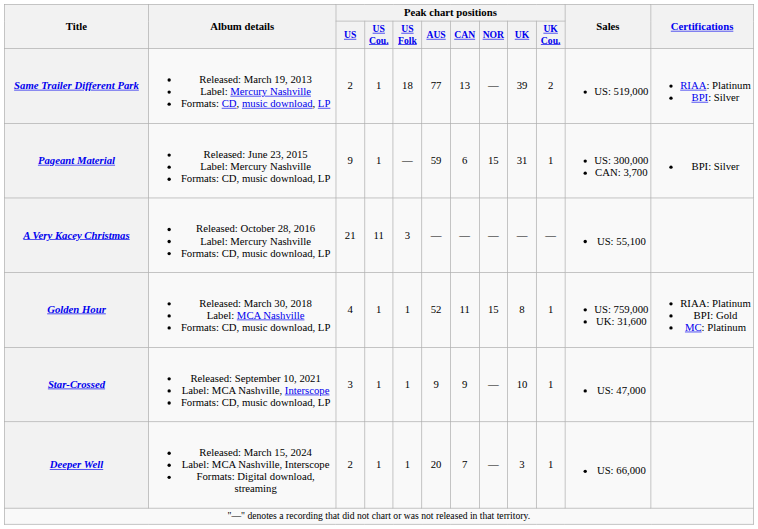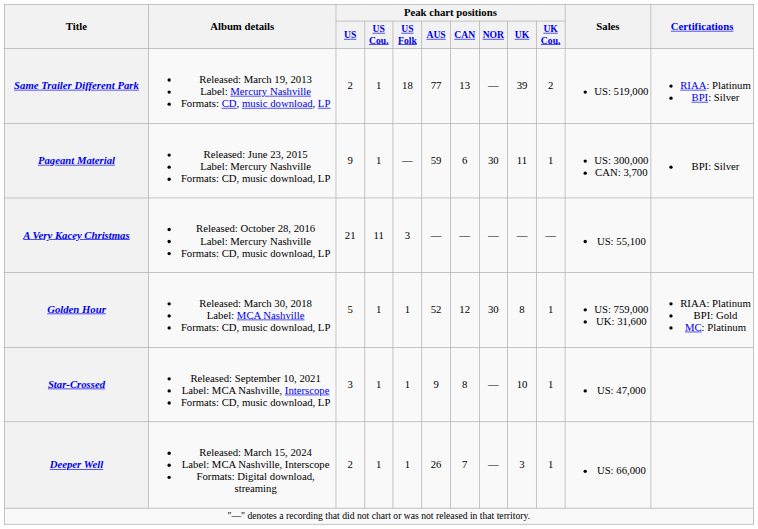Pageant Material | Peak chart positions / NOR: 15 -> 30
Pageant Material | Peak chart positions / UK: 31 -> 11
Golden Hour | Peak chart positions / US: 4 -> 5
Golden Hour | Peak chart positions / CAN: 11 -> 12
Golden Hour | Peak chart positions / NOR: 15 -> 30
Star-Crossed | Peak chart positions / CAN: 9 -> 8
Deeper Well | Peak chart positions / AUS: 20 -> 26
